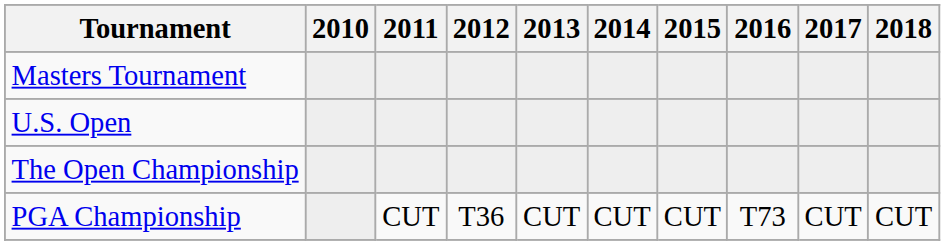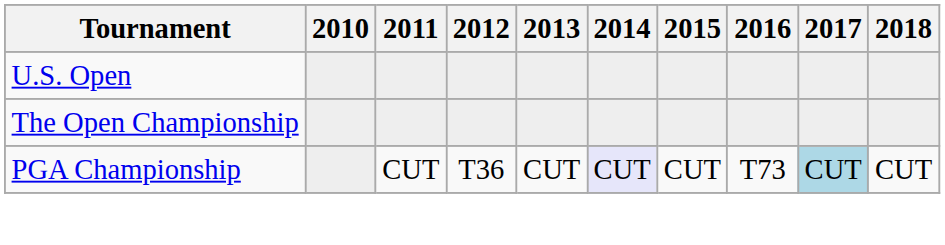- row: Masters Tournament
PGA Championship | 2014: no background -> lavender background
PGA Championship | 2017: no background -> lightblue background
